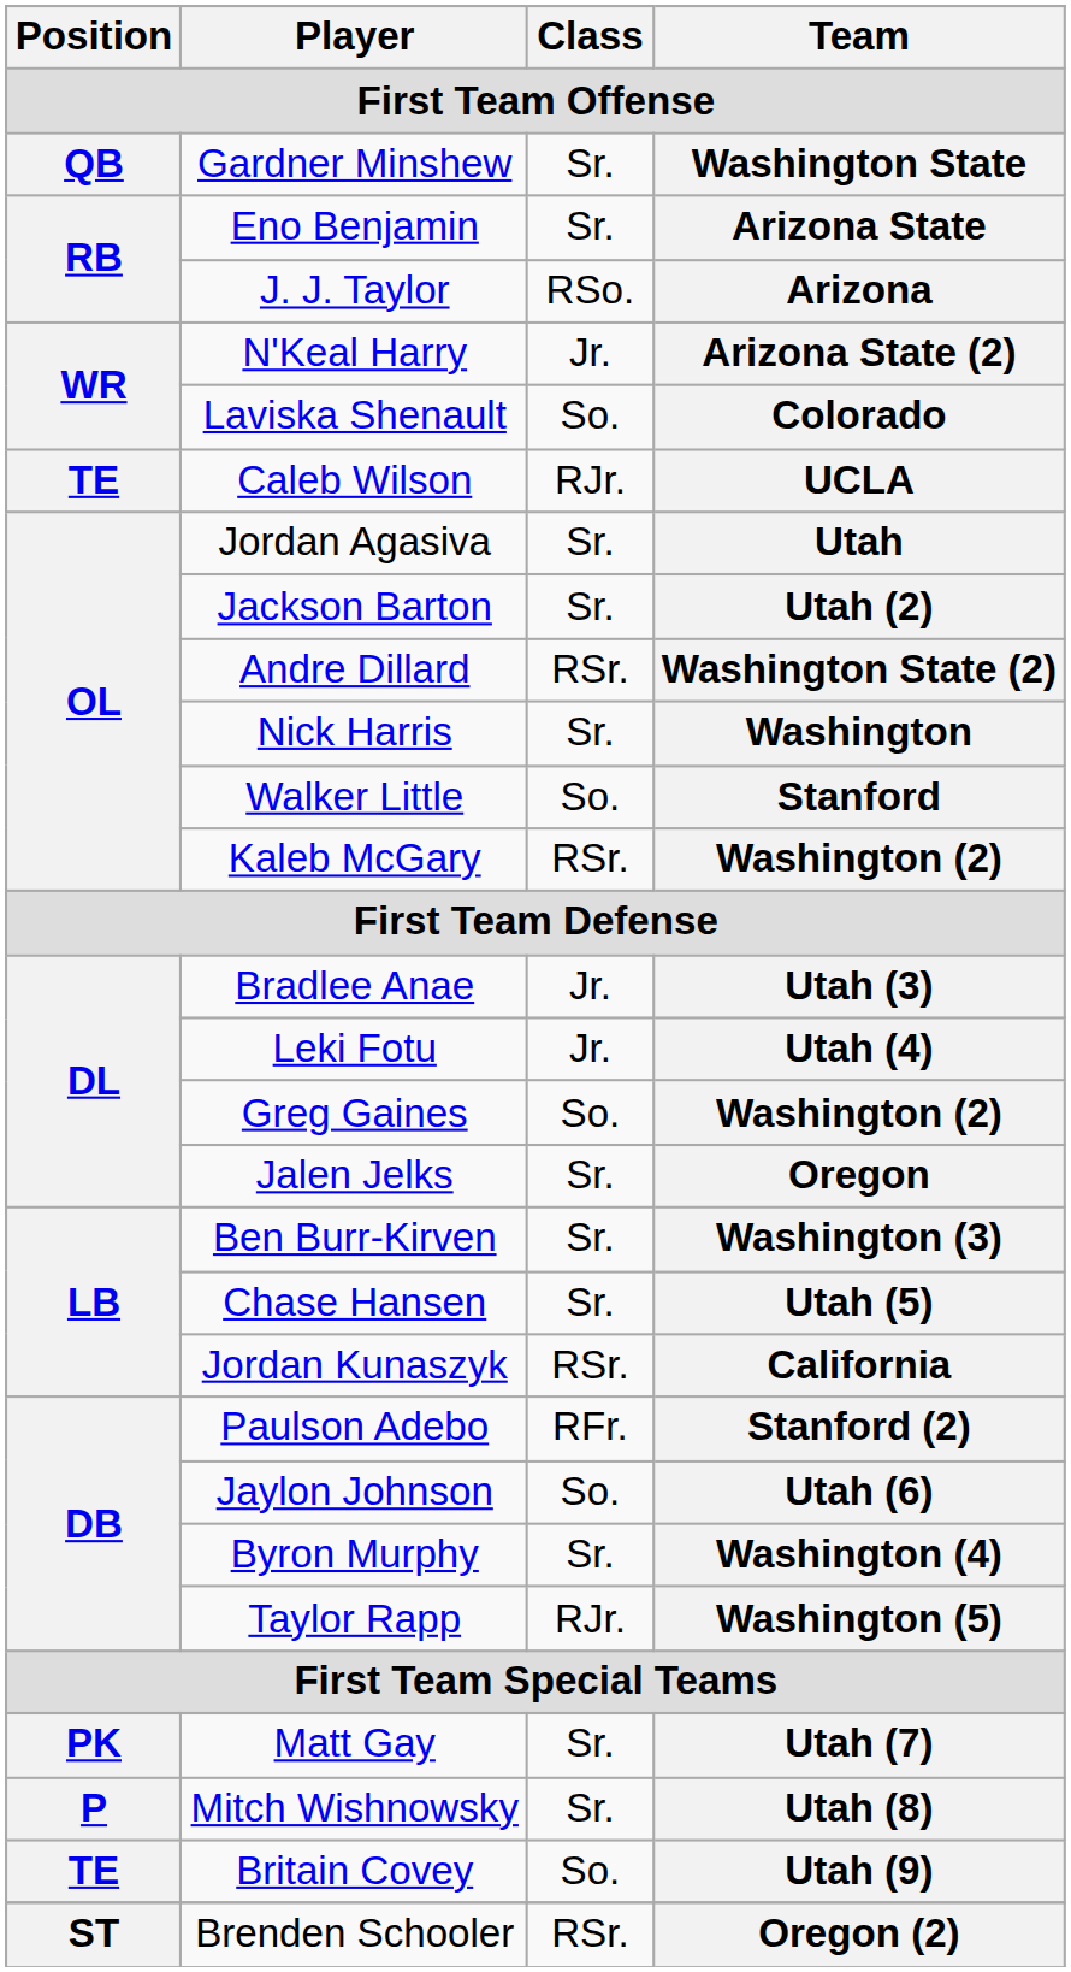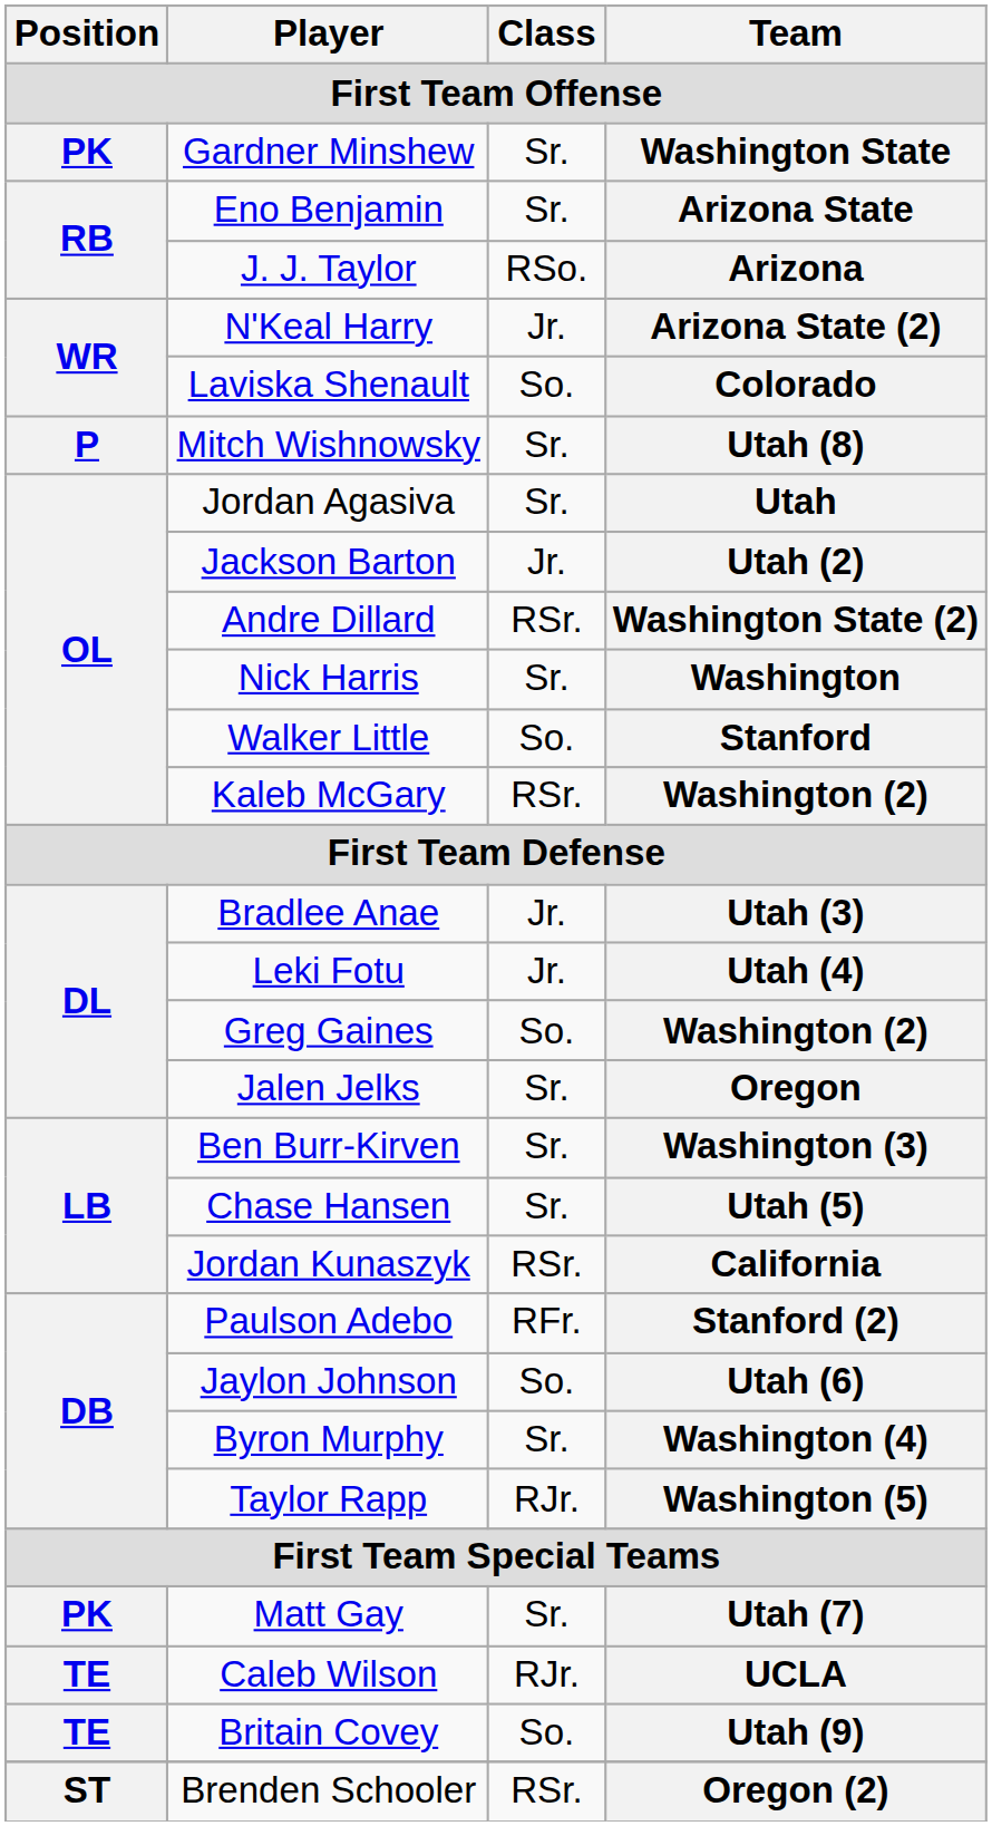Washington State | Position: QB -> PK
rows swapped: UCLA <-> Utah (8)
Utah (2) | Class: Sr. -> Jr.
